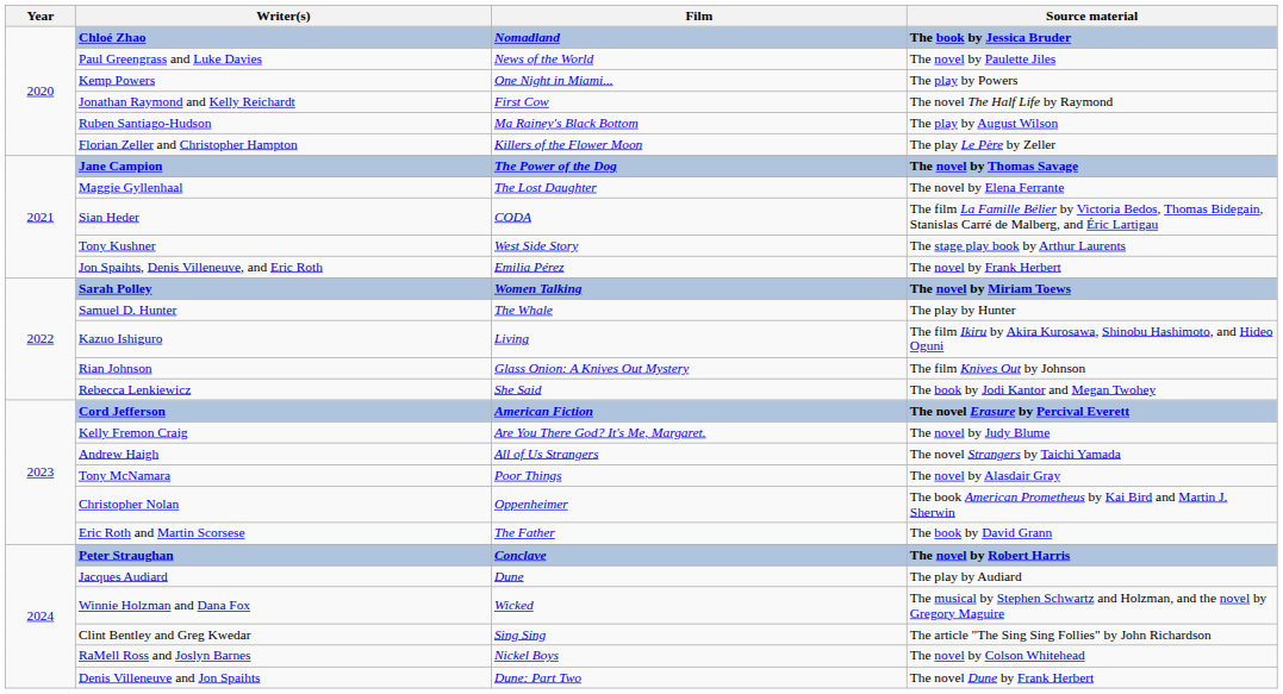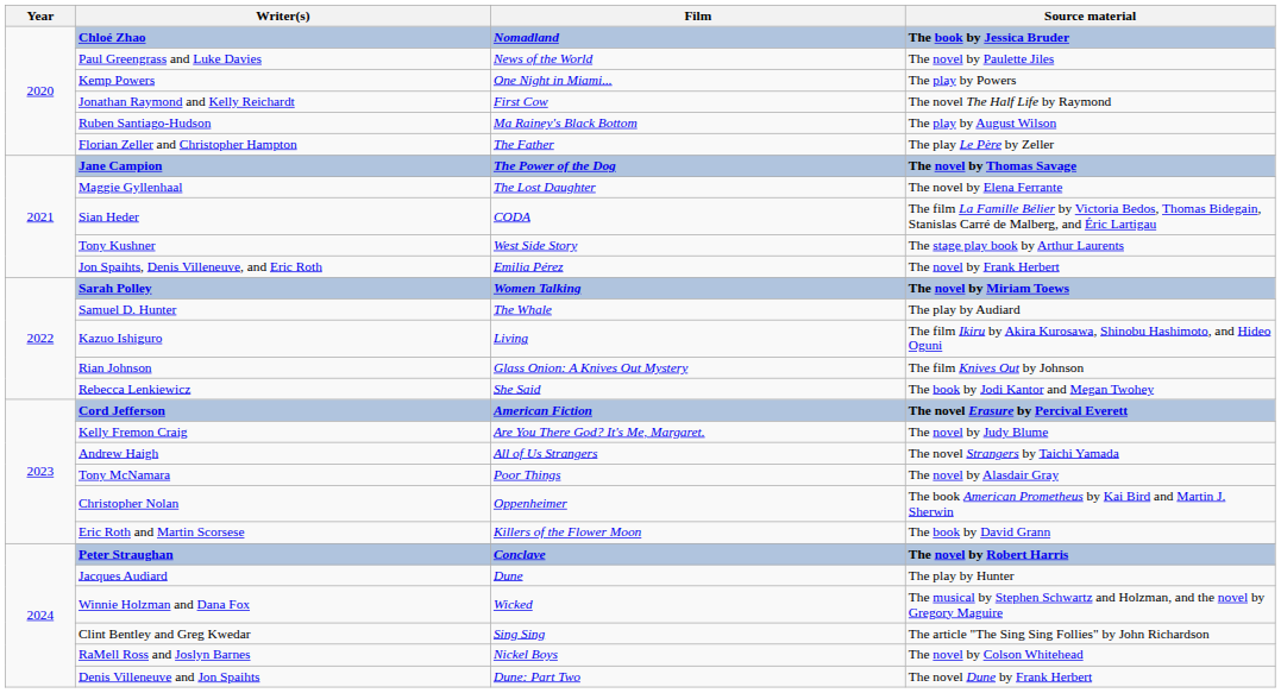Florian Zeller and Christopher Hampton | Film: Killers of the Flower Moon -> The Father
Samuel D. Hunter | Source material: The play by Hunter -> The play by Audiard
Eric Roth and Martin Scorsese | Film: The Father -> Killers of the Flower Moon
Jacques Audiard | Source material: The play by Audiard -> The play by Hunter
